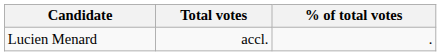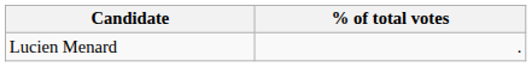- column: Total votes | accl.
